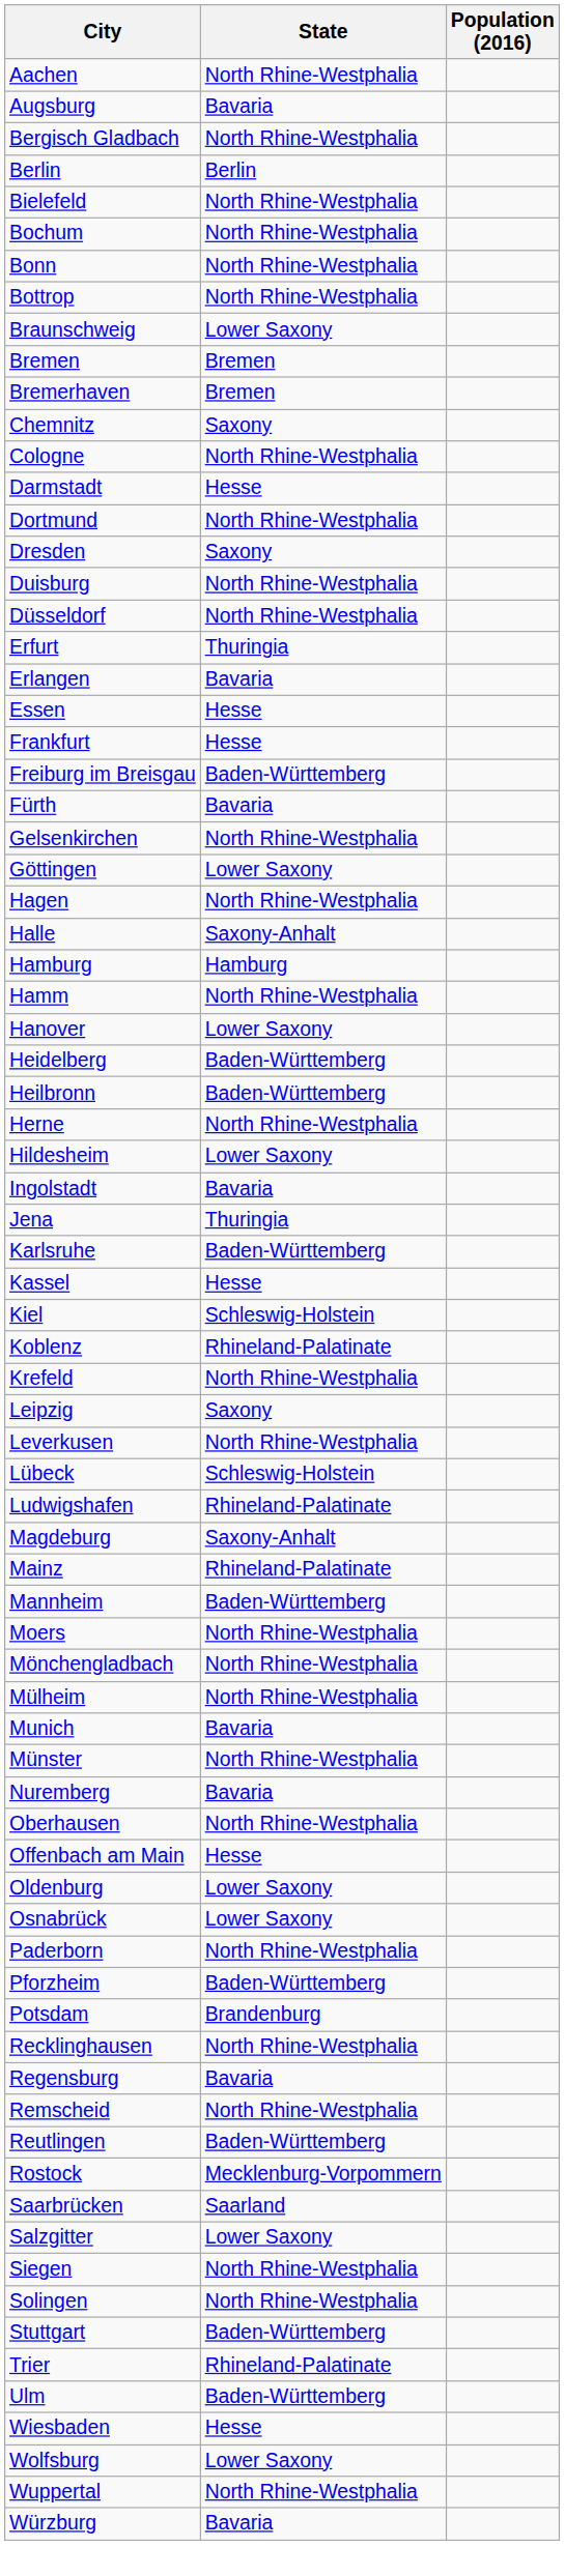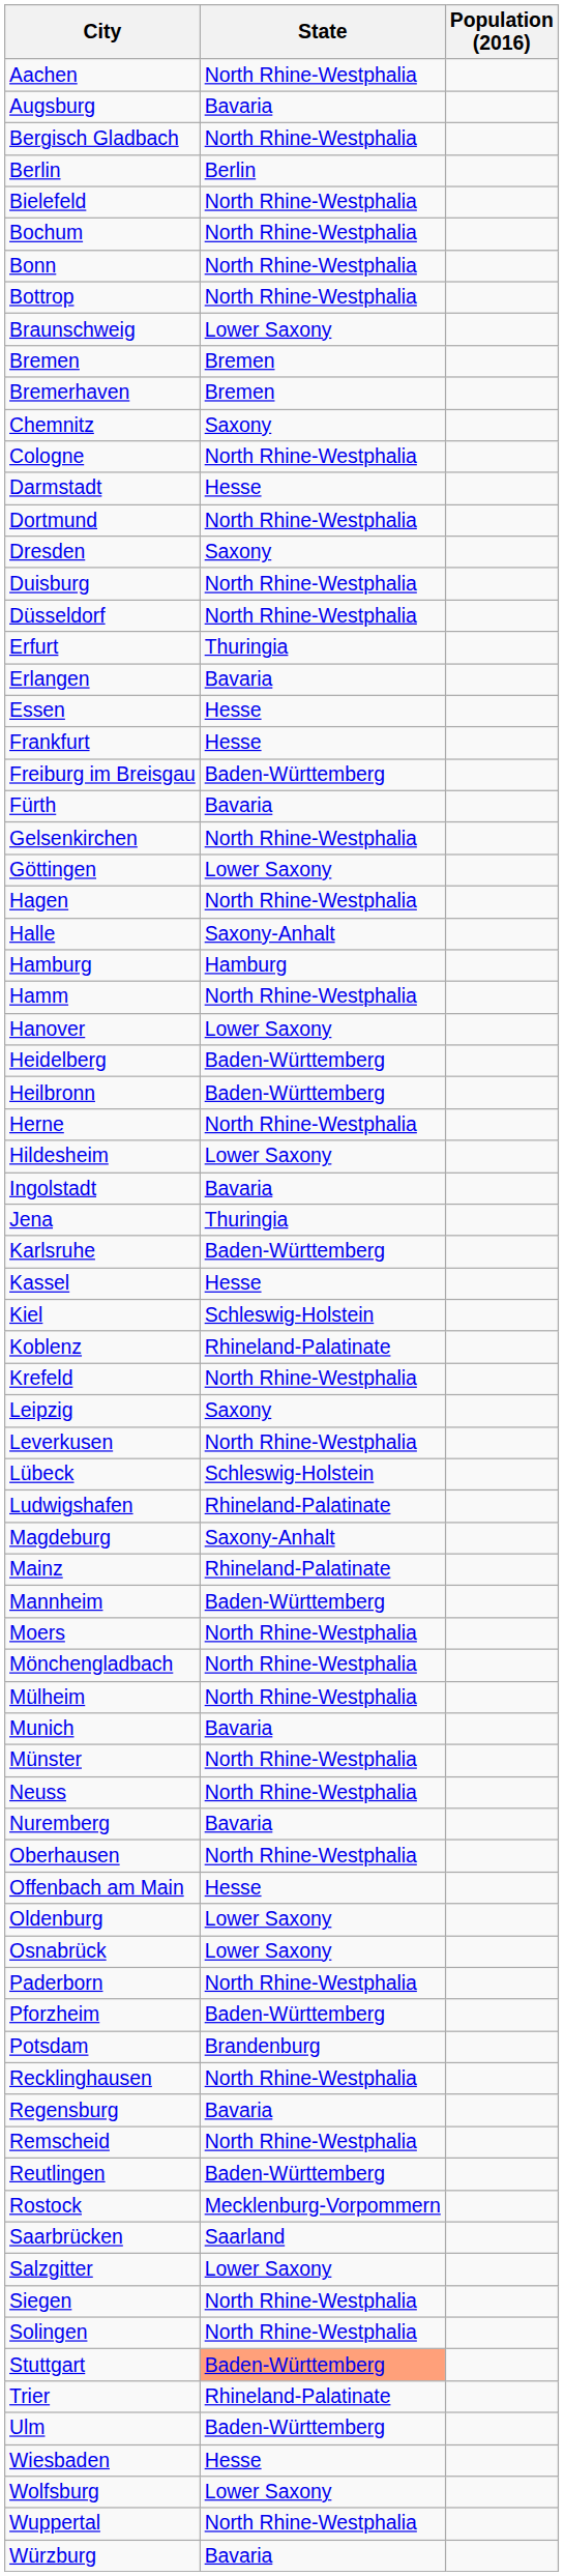+ row: Neuss | North Rhine-Westphalia
Stuttgart | State: no background -> lightsalmon background
